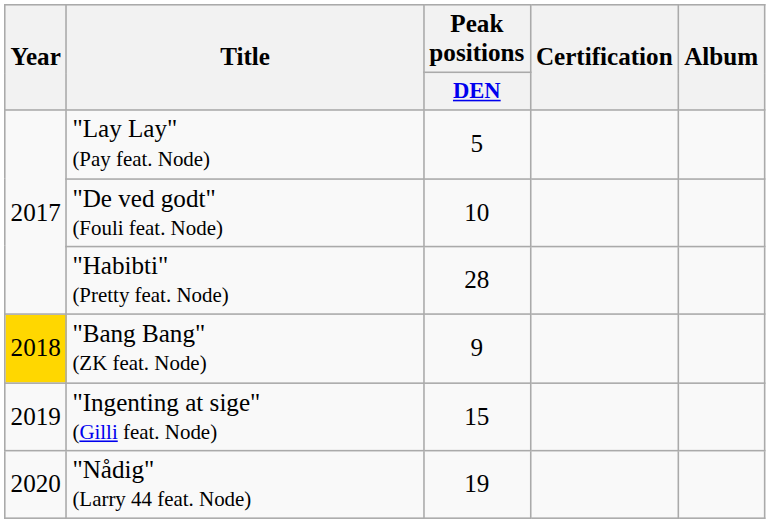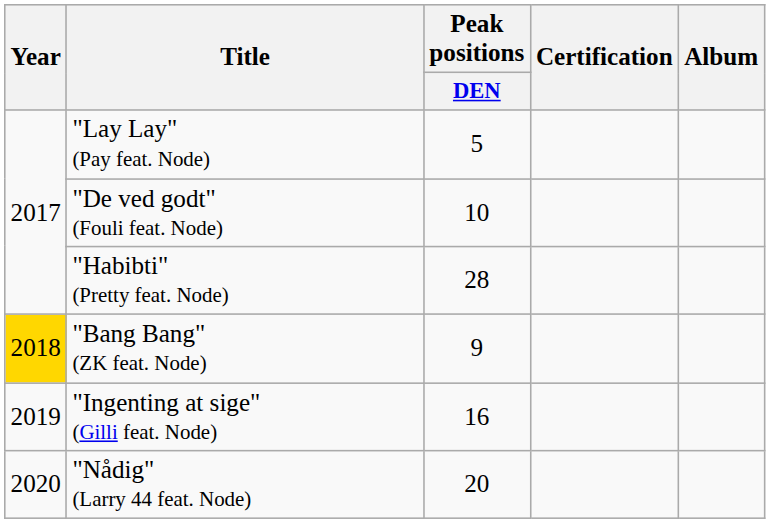"Ingenting at sige" (Gilli feat. Node) | Peak positions / DEN: 15 -> 16
"Nådig" (Larry 44 feat. Node) | Peak positions / DEN: 19 -> 20
